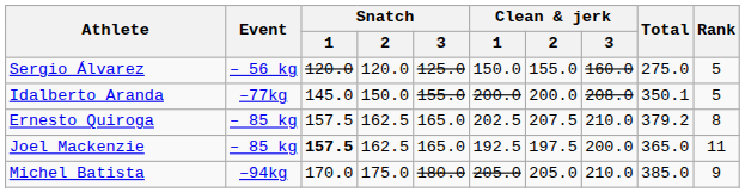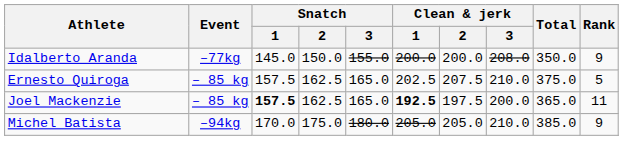- row: Sergio Álvarez | – 56 kg | 120.0 | 120.0 | 125.0 | 150.0 | 155.0 | 160.0 | 275.0 | 5
Idalberto Aranda | Total: 350.1 -> 350.0
Idalberto Aranda | Rank: 5 -> 9
Ernesto Quiroga | Total: 379.2 -> 375.0
Ernesto Quiroga | Rank: 8 -> 5
Joel Mackenzie | Clean & jerk / 1: normal -> bold
